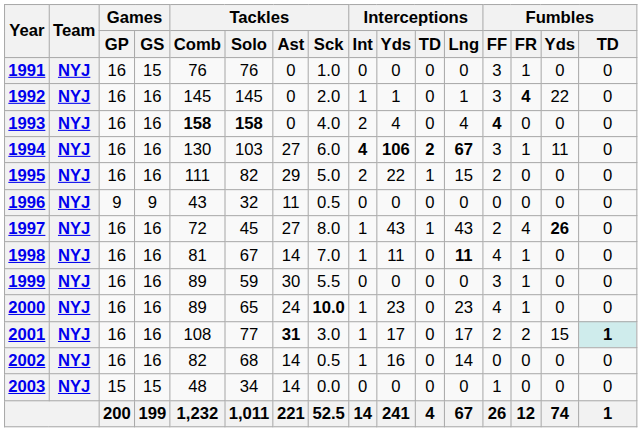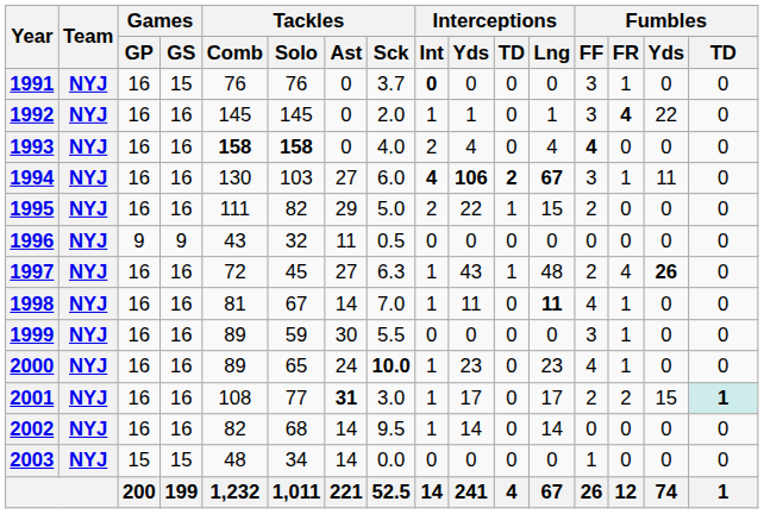1991 | Tackles / Sck: 1.0 -> 3.7
1991 | Interceptions / Int: normal -> bold
1997 | Tackles / Sck: 8.0 -> 6.3
1997 | Interceptions / Lng: 43 -> 48
2002 | Tackles / Sck: 0.5 -> 9.5
2002 | Interceptions / Yds: 16 -> 14
